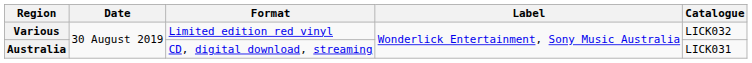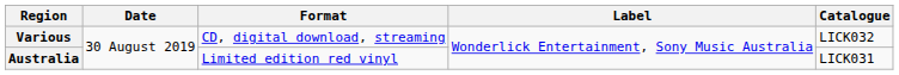Various | Format: Limited edition red vinyl -> CD, digital download, streaming
Australia | Format: CD, digital download, streaming -> Limited edition red vinyl
